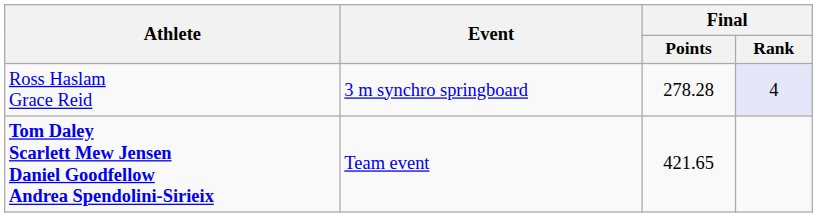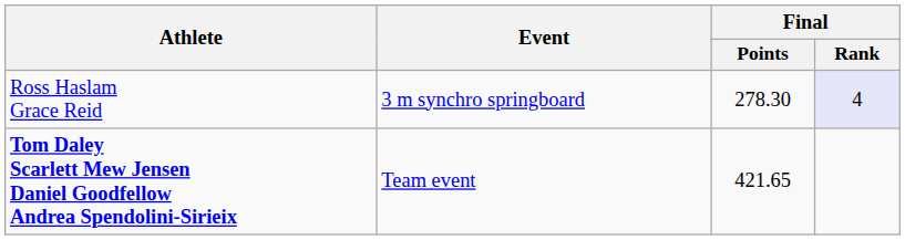Ross Haslam Grace Reid | Final / Points: 278.28 -> 278.30
